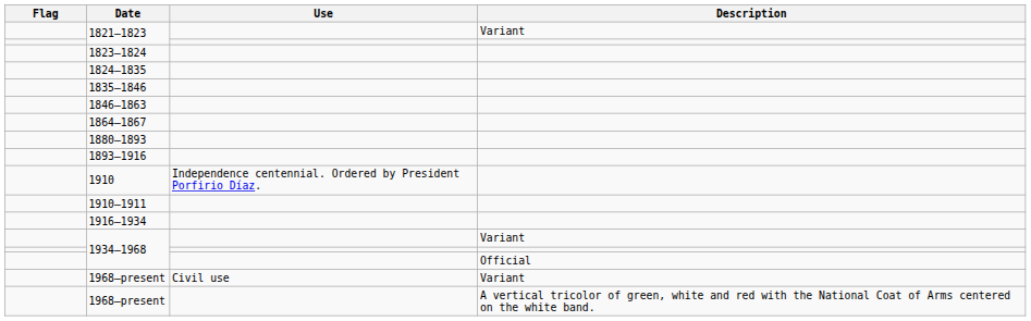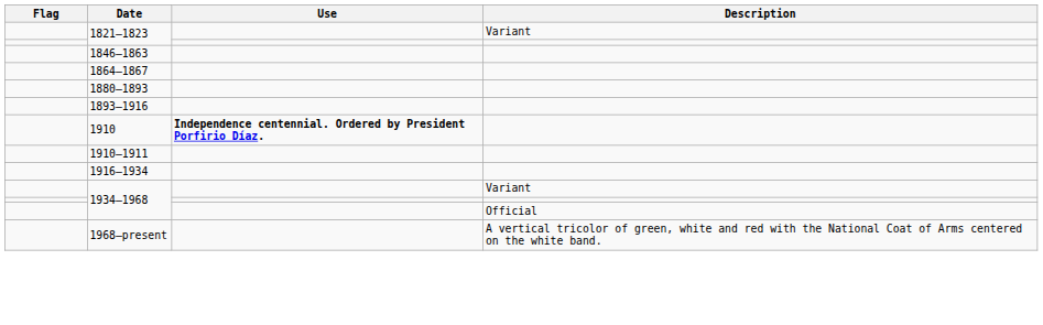- row: 1823–1824
- row: 1824–1835
- row: 1835–1846
1910 | Use: normal -> bold
- row: 1968–present | Civil use | Variant
